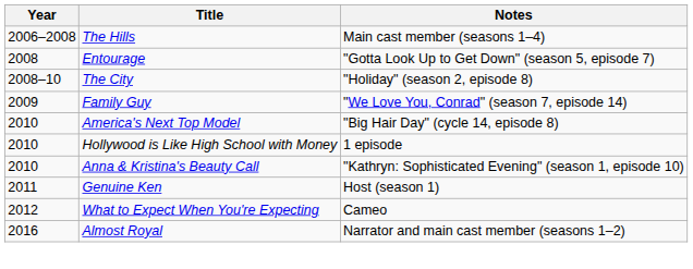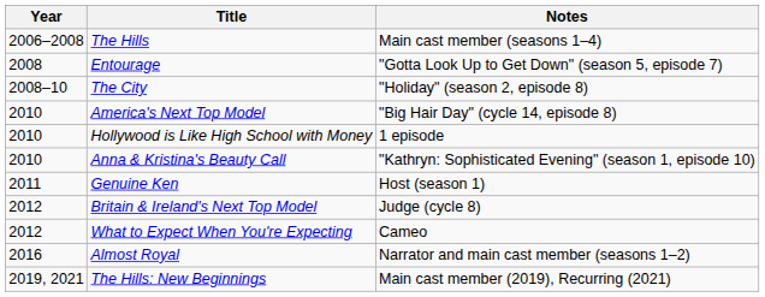- row: 2009 | Family Guy | "We Love You, Conrad" (season 7, episode 14)
+ row: 2012 | Britain & Ireland's Next Top Model | Judge (cycle 8)
+ row: 2019, 2021 | The Hills: New Beginnings | Main cast member (2019), Recurring (2021)
